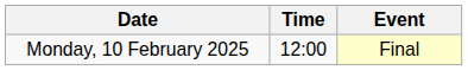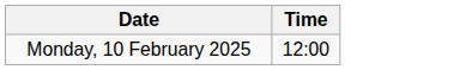- column: Event | Final
